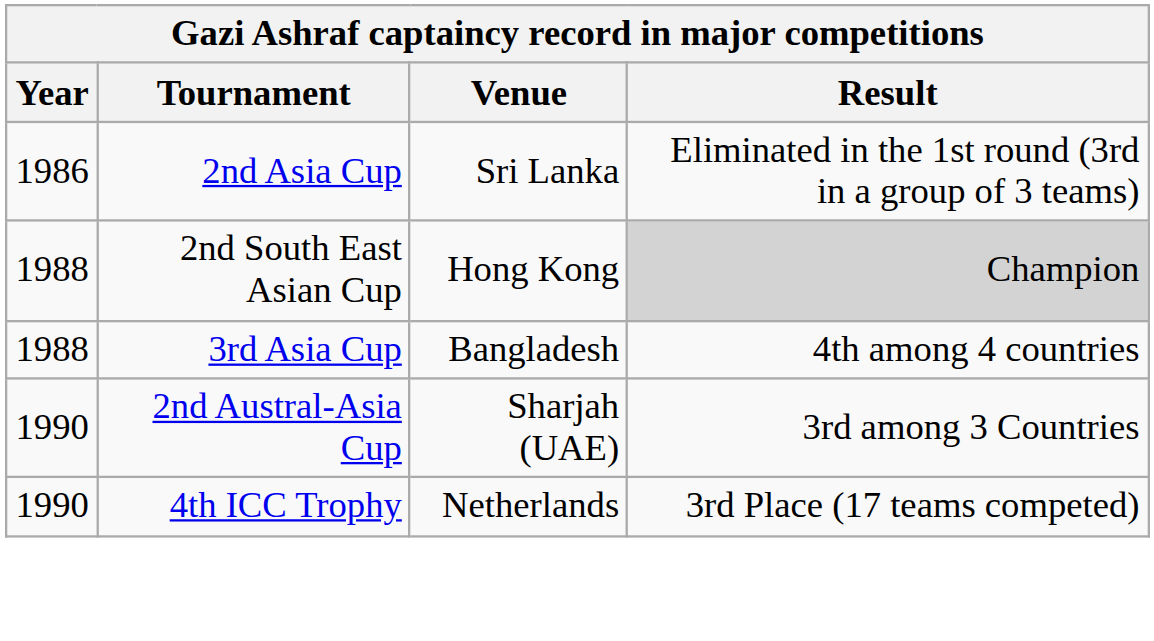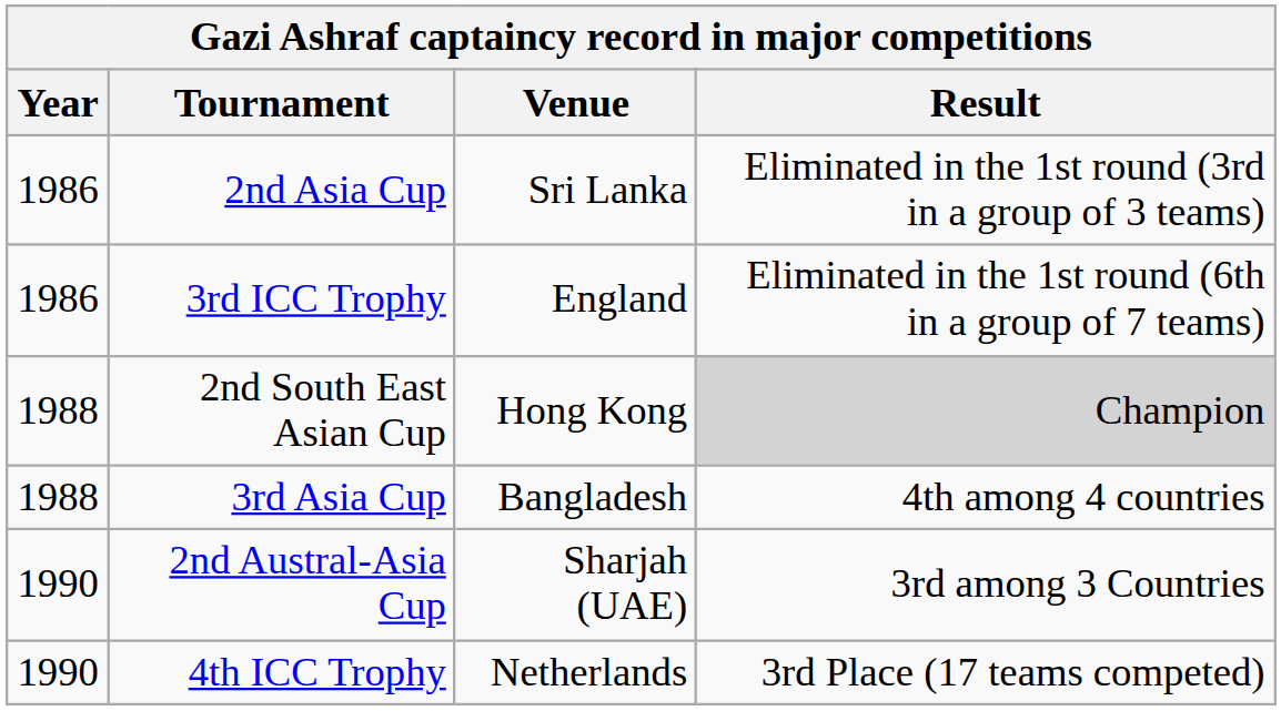+ row: 1986 | 3rd ICC Trophy | England | Eliminated in the 1st round (6th in a group of 7 teams)
